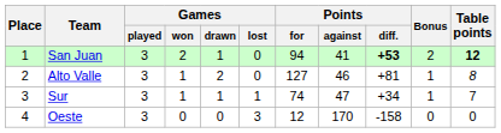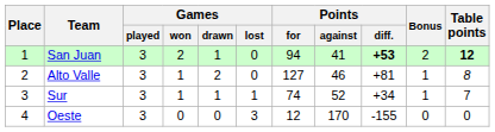Sur | Points / against: 47 -> 52
Oeste | Points / diff.: -158 -> -155
